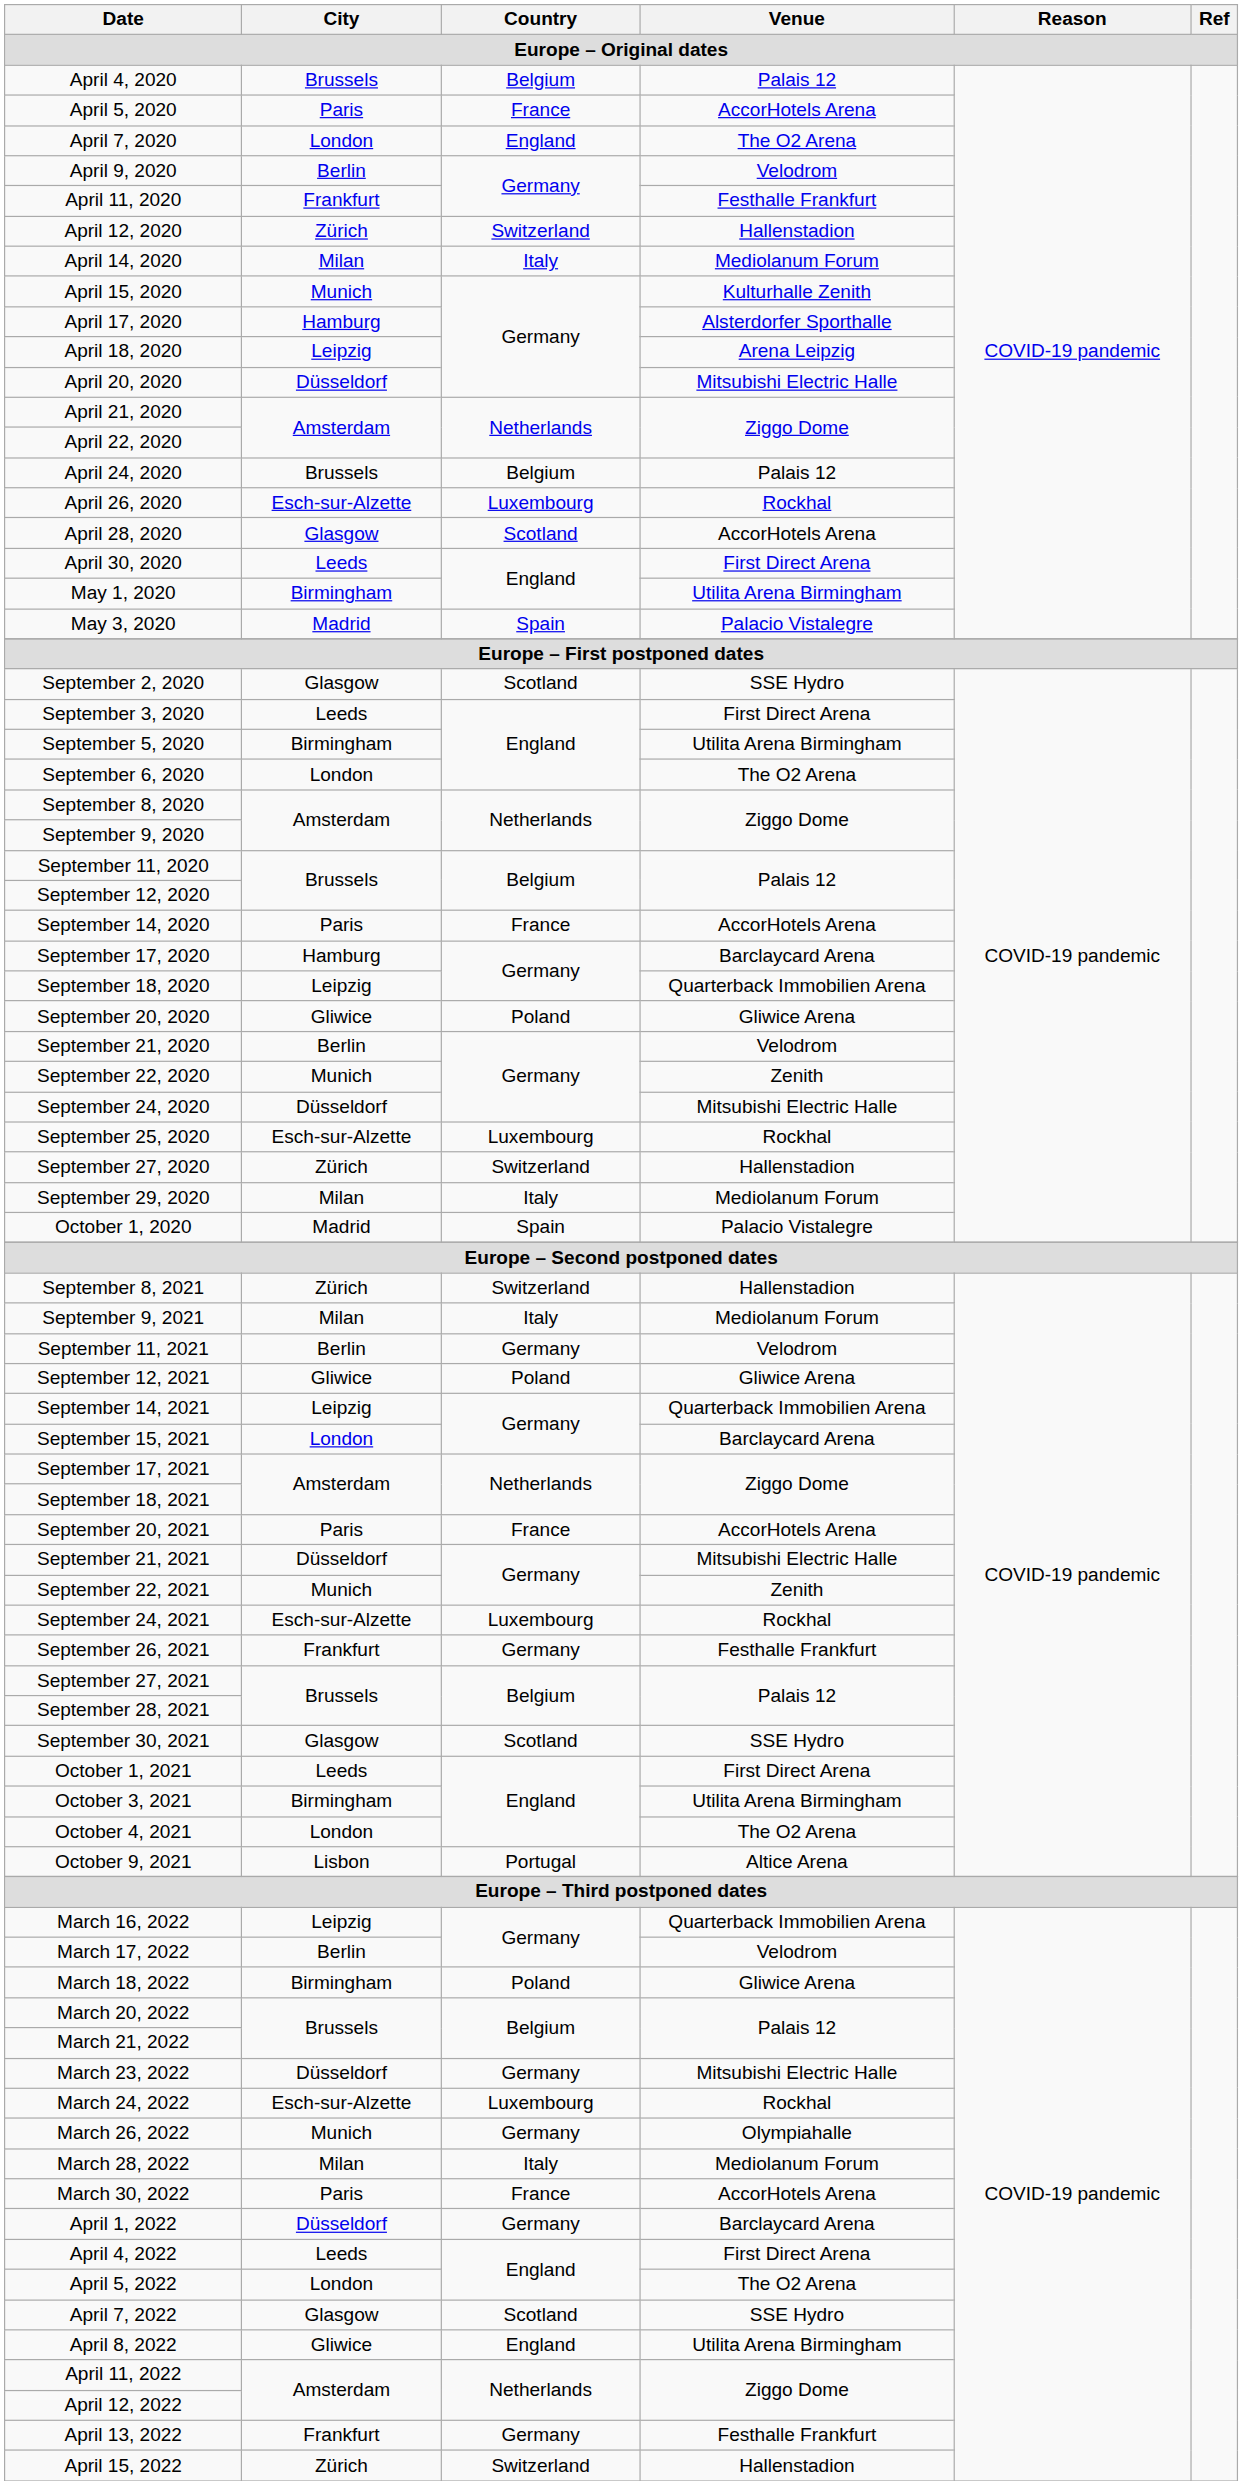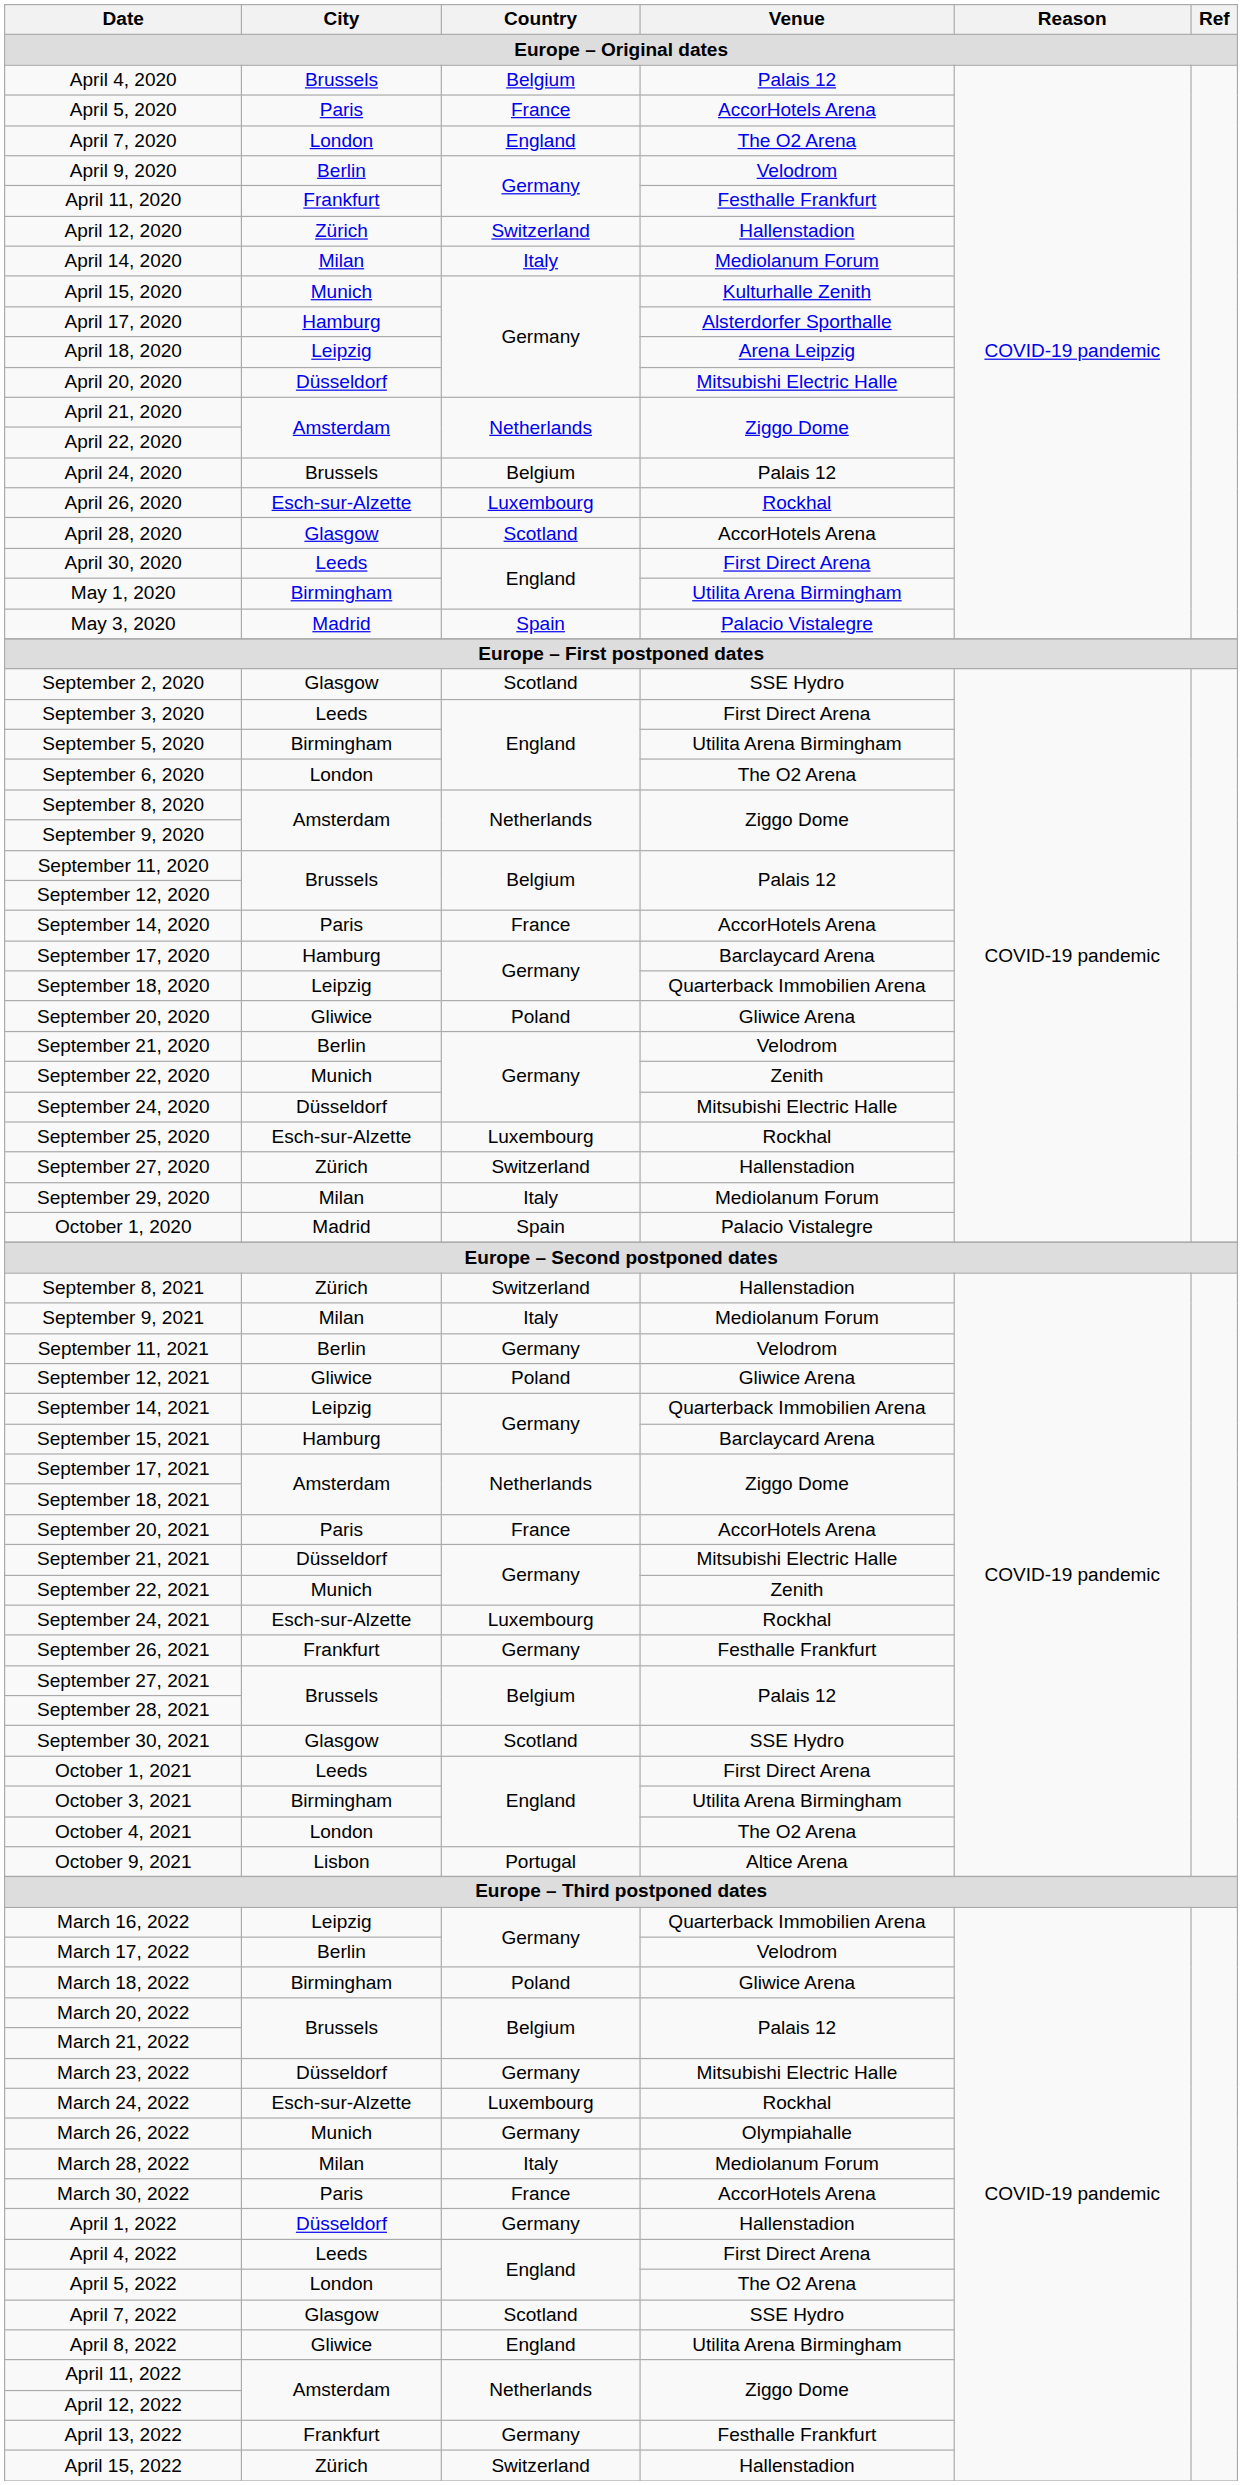September 15, 2021 | City: London -> Hamburg
April 1, 2022 | Venue: Barclaycard Arena -> Hallenstadion
